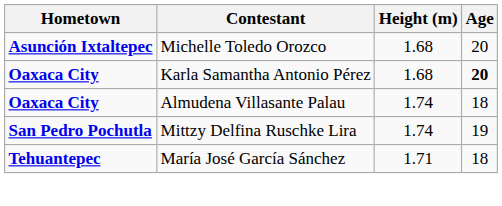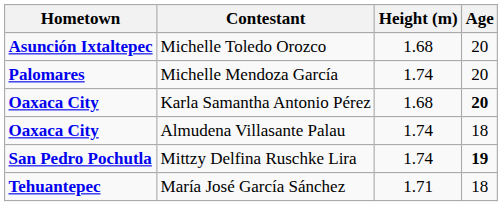+ row: Palomares | Michelle Mendoza García | 1.74 | 20
Mittzy Delfina Ruschke Lira | Age: normal -> bold
